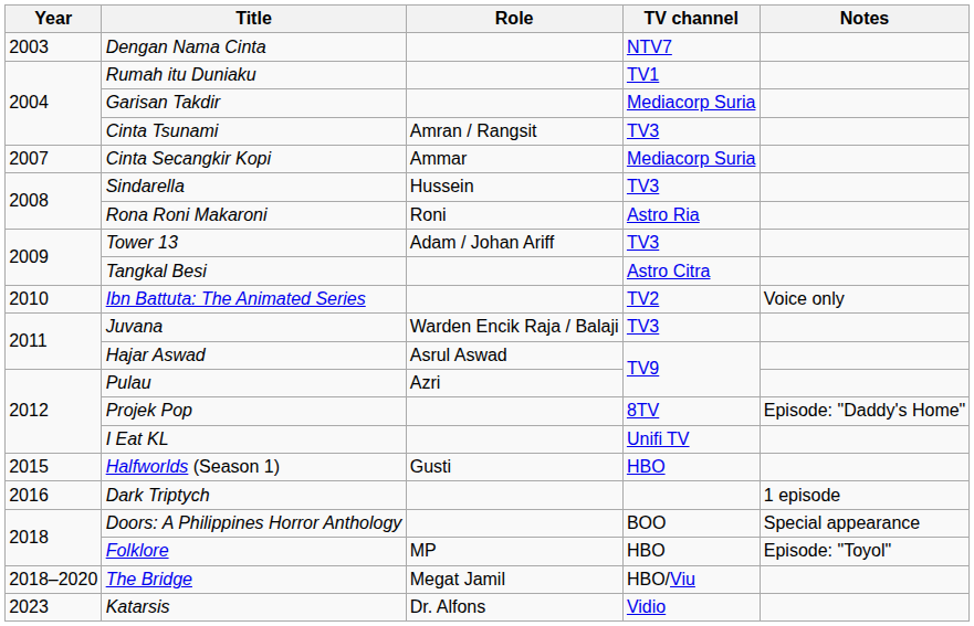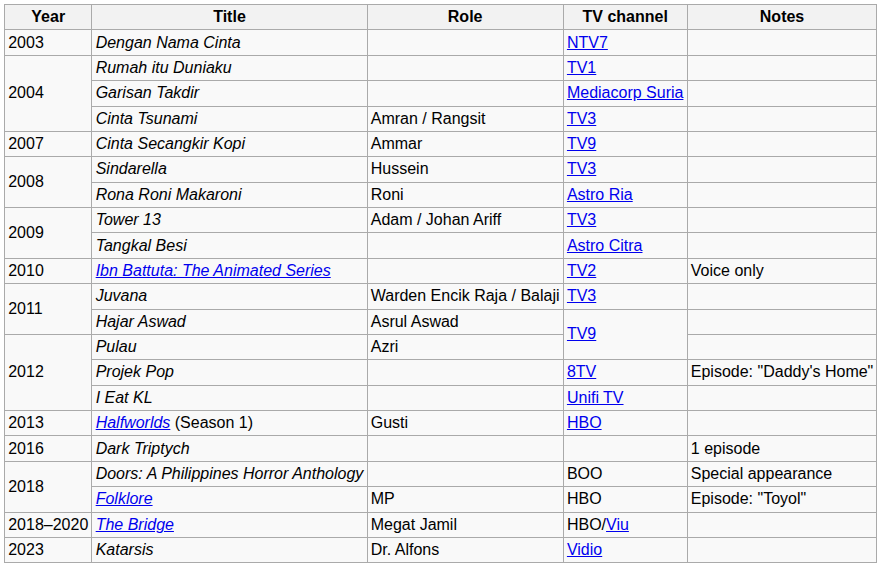Cinta Secangkir Kopi | TV channel: Mediacorp Suria -> TV9
Halfworlds (Season 1) | Year: 2015 -> 2013
